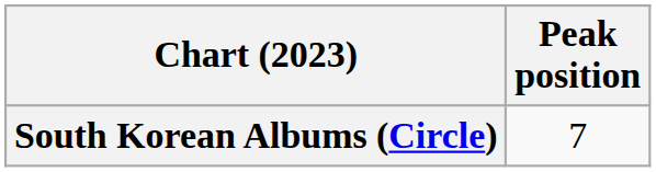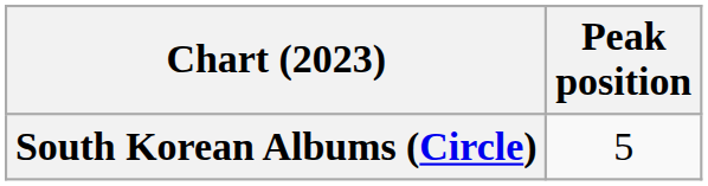South Korean Albums (Circle) | Peak position: 7 -> 5
